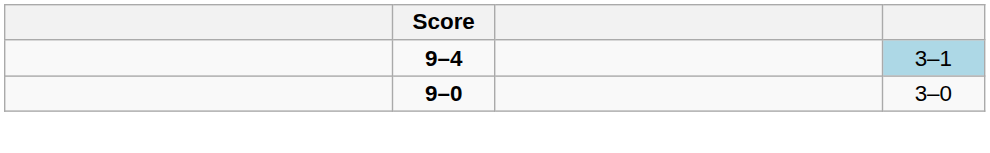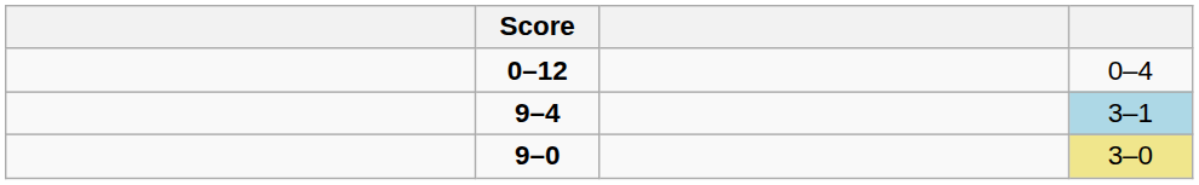+ row: 0–12 | 0–4
9–0 | column 4: no background -> khaki background
